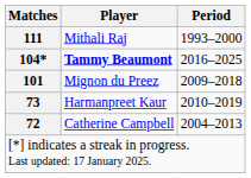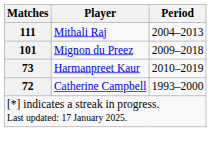Mithali Raj | Period: 1993–2000 -> 2004–2013
- row: 104* | Tammy Beaumont | 2016–2025
Catherine Campbell | Period: 2004–2013 -> 1993–2000
